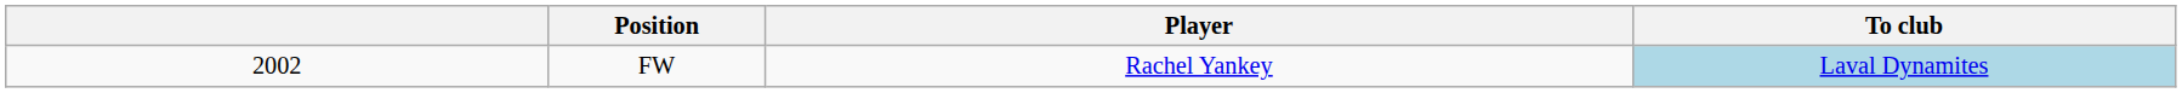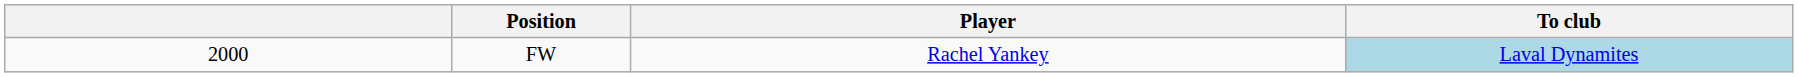FW | column 1: 2002 -> 2000
